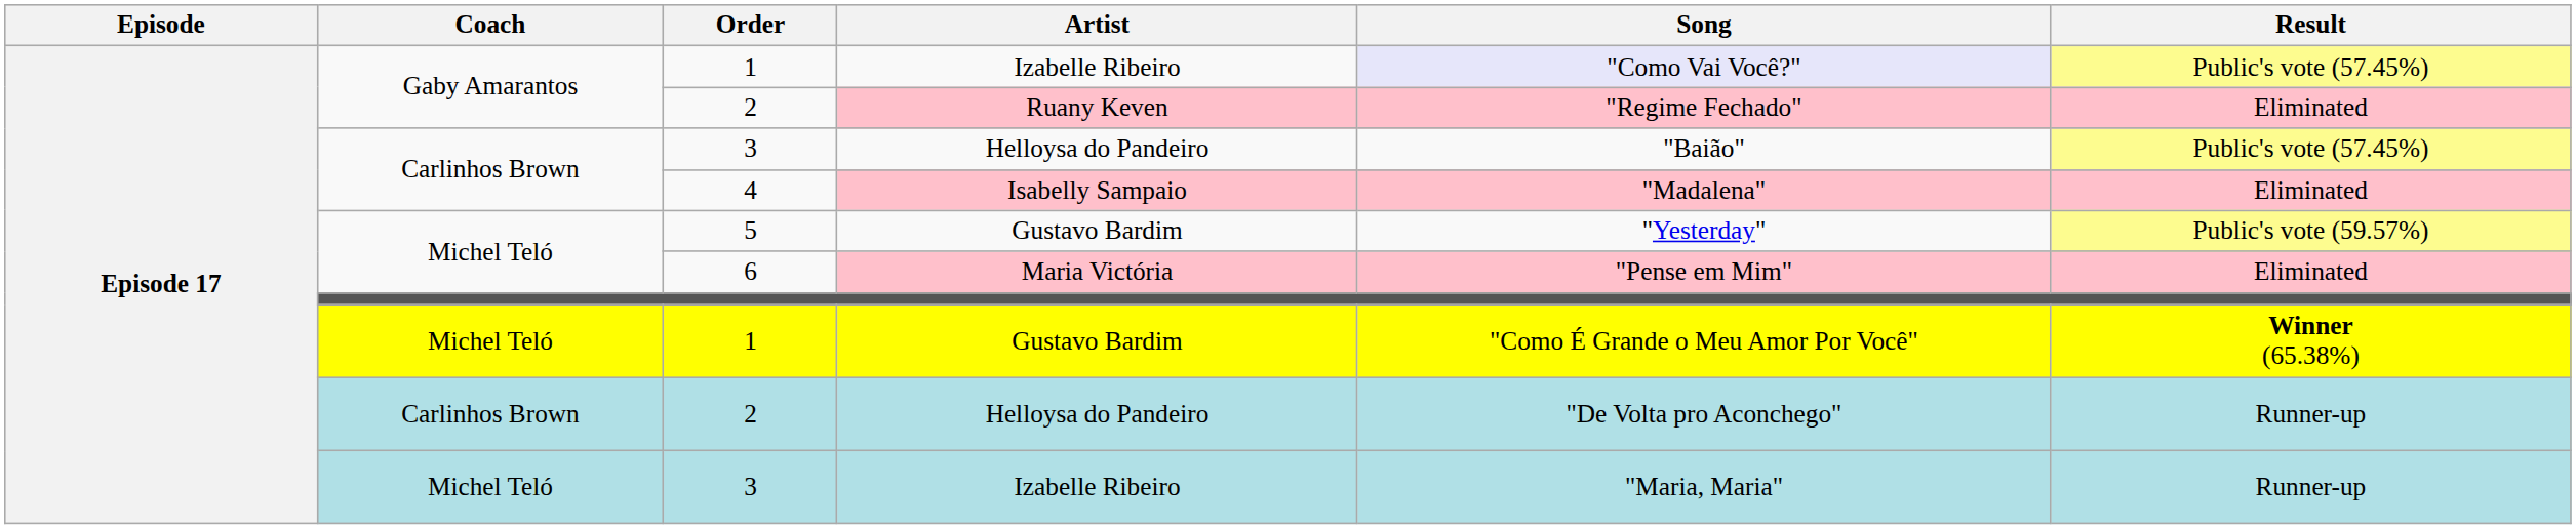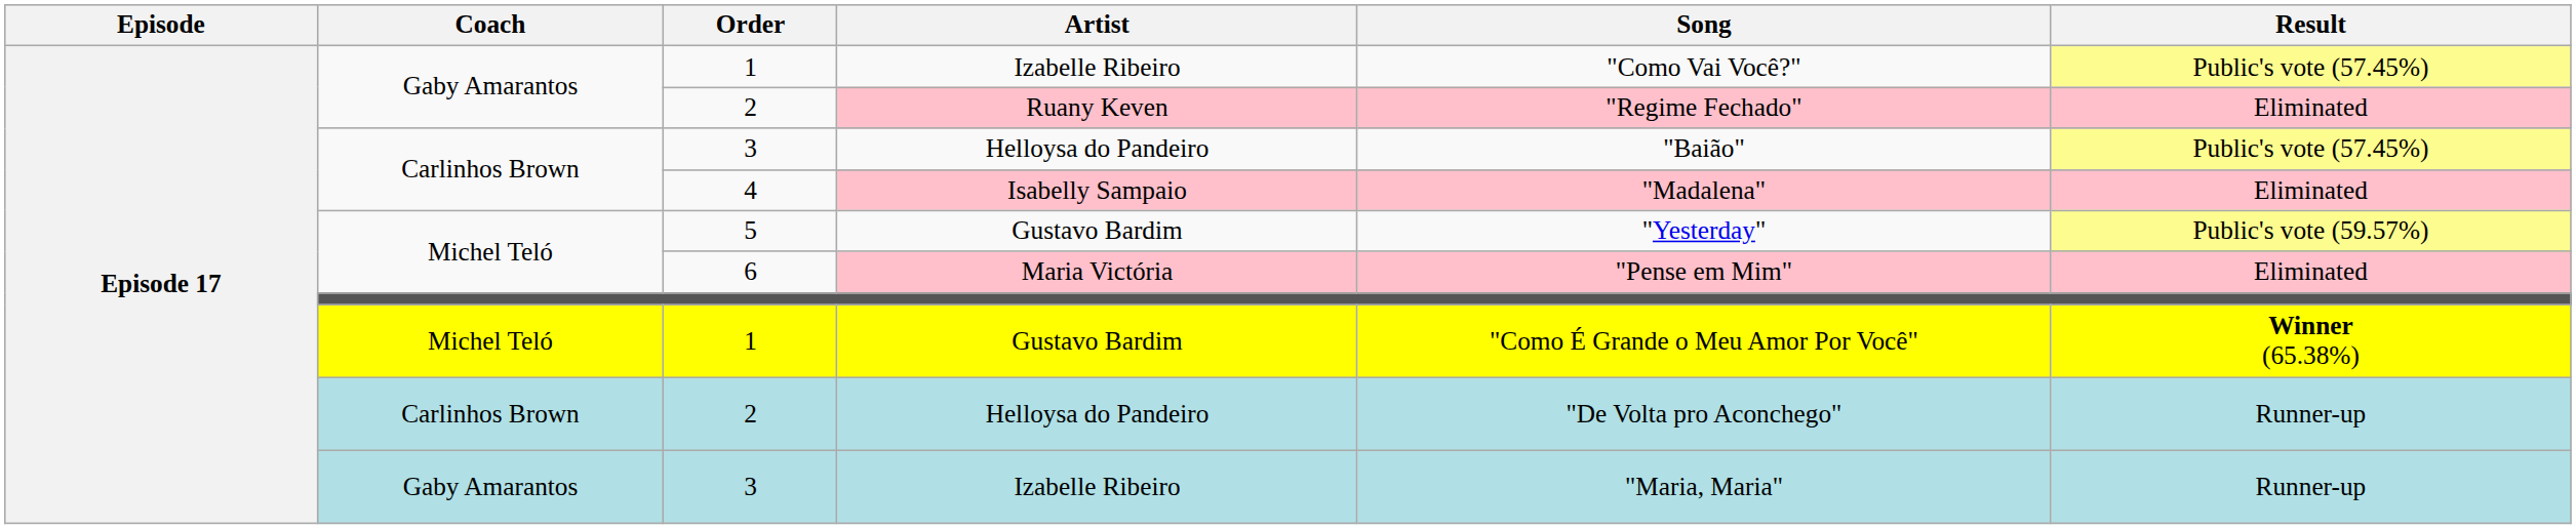1 / Izabelle Ribeiro | Song: lavender background -> no background
3 / Izabelle Ribeiro | Coach: Michel Teló -> Gaby Amarantos
